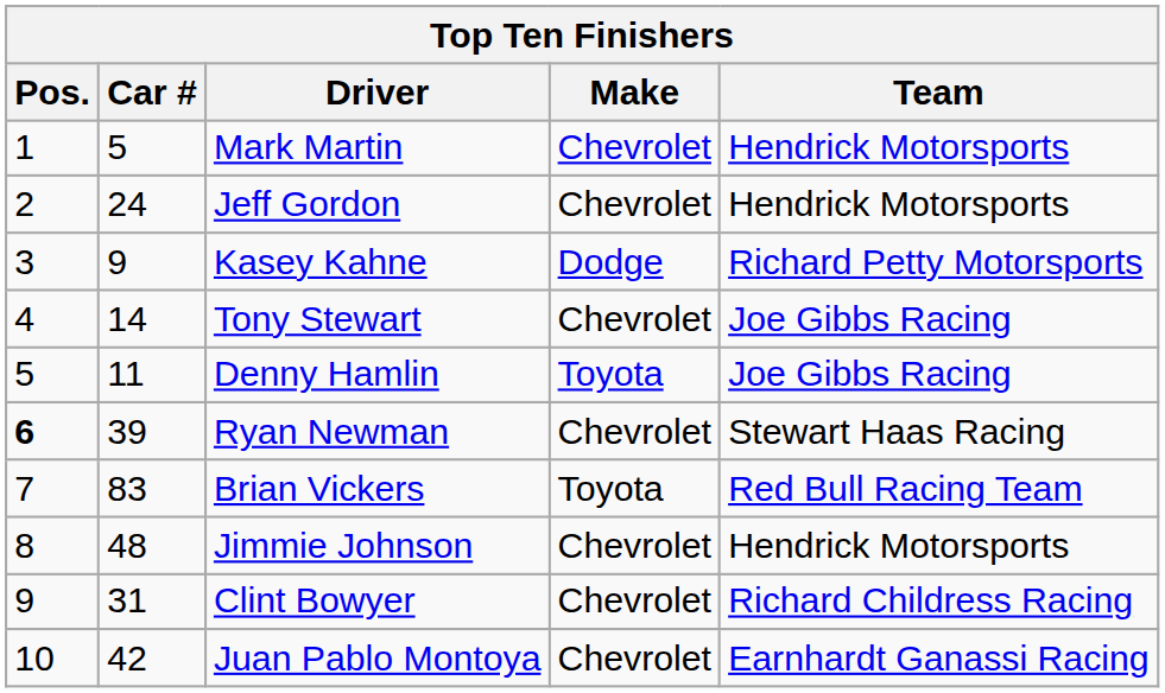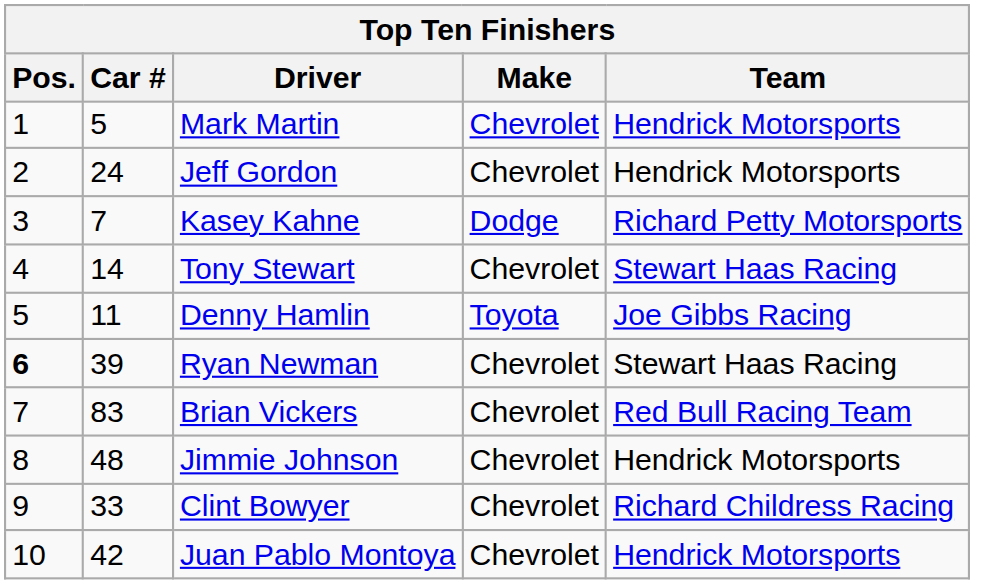Kasey Kahne | Car #: 9 -> 7
Tony Stewart | Team: Joe Gibbs Racing -> Stewart Haas Racing
Brian Vickers | Make: Toyota -> Chevrolet
Clint Bowyer | Car #: 31 -> 33
Juan Pablo Montoya | Team: Earnhardt Ganassi Racing -> Hendrick Motorsports
